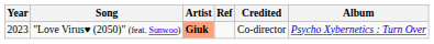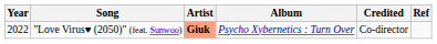columns swapped: Album <-> Ref
"Love Virus♥ (2050)" (feat. Sunwoo) | Year: 2023 -> 2022
